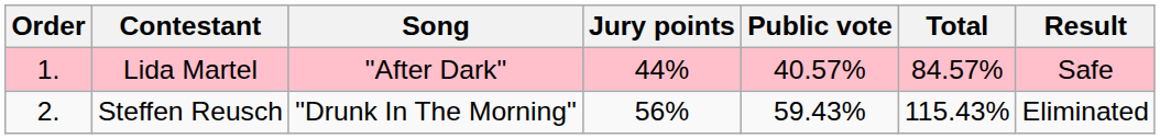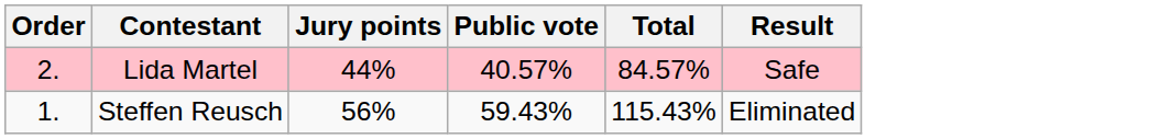- column: Song | "After Dark" | "Drunk In The Morning"
Lida Martel | Order: 1. -> 2.
Steffen Reusch | Order: 2. -> 1.
